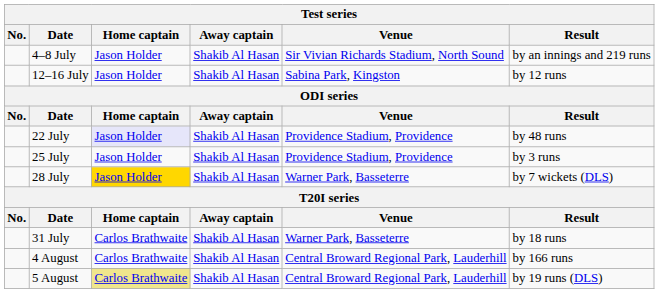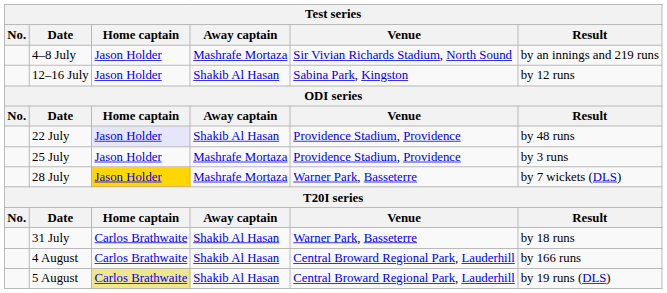4–8 July | Away captain: Shakib Al Hasan -> Mashrafe Mortaza
25 July | Away captain: Shakib Al Hasan -> Mashrafe Mortaza
28 July | Away captain: Shakib Al Hasan -> Mashrafe Mortaza
